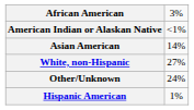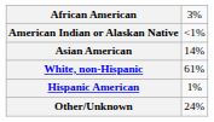White, non-Hispanic | column 2: 27% -> 61%
rows swapped: Hispanic American <-> Other/Unknown
